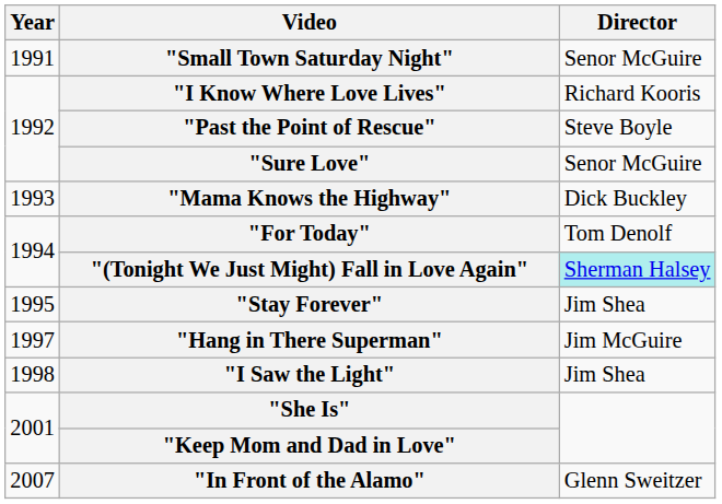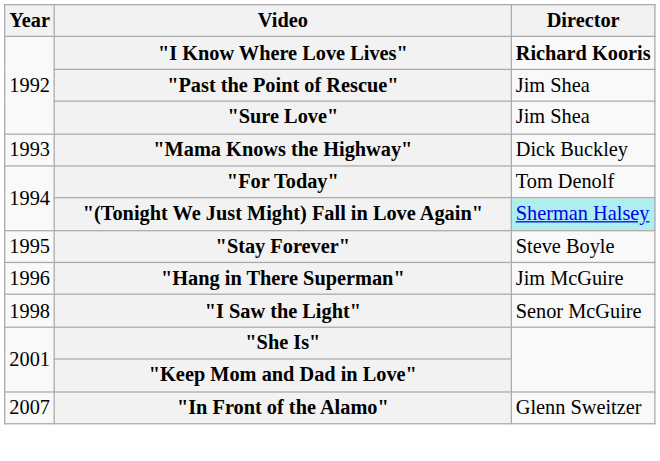- row: 1991 | "Small Town Saturday Night" | Senor McGuire
"I Know Where Love Lives" | Director: normal -> bold
"Past the Point of Rescue" | Director: Steve Boyle -> Jim Shea
"Sure Love" | Director: Senor McGuire -> Jim Shea
"Stay Forever" | Director: Jim Shea -> Steve Boyle
"Hang in There Superman" | Year: 1997 -> 1996
"I Saw the Light" | Director: Jim Shea -> Senor McGuire
